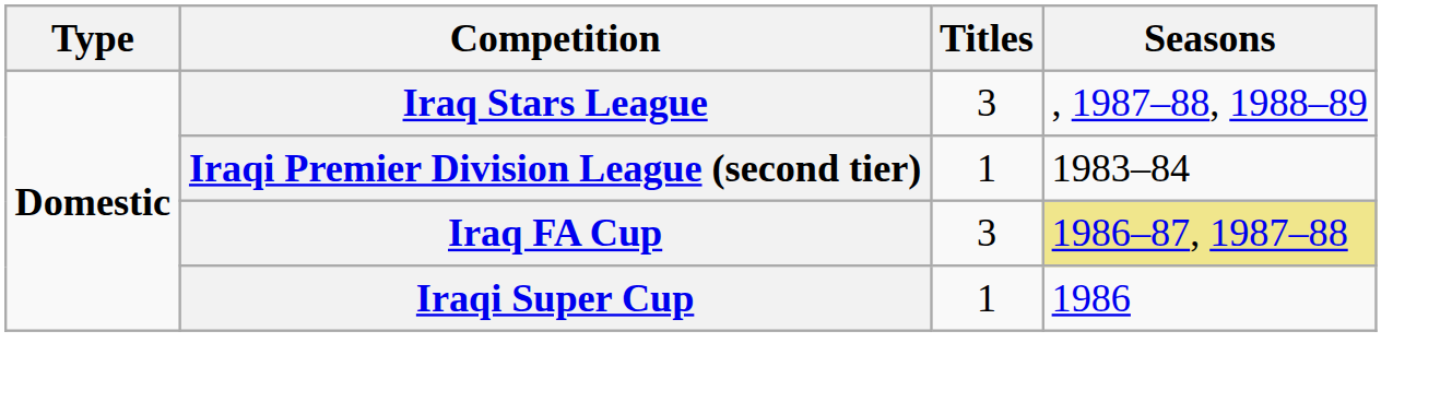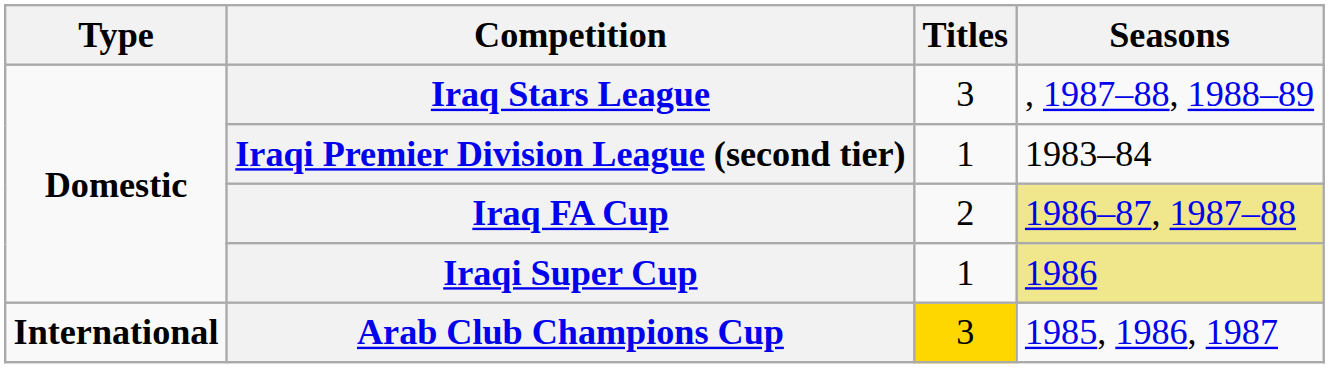Iraq FA Cup | Titles: 3 -> 2
Iraqi Super Cup | Seasons: no background -> khaki background
+ row: International | Arab Club Champions Cup | 3 | 1985, 1986, 1987
